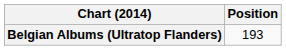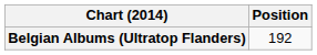Belgian Albums (Ultratop Flanders) | Position: 193 -> 192
